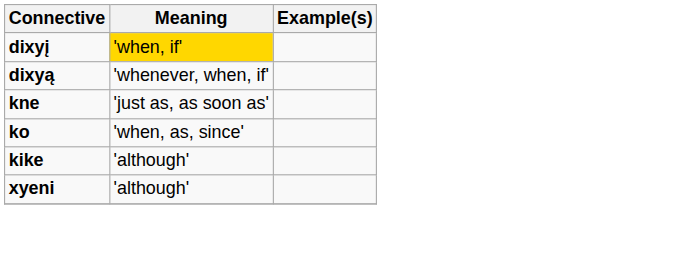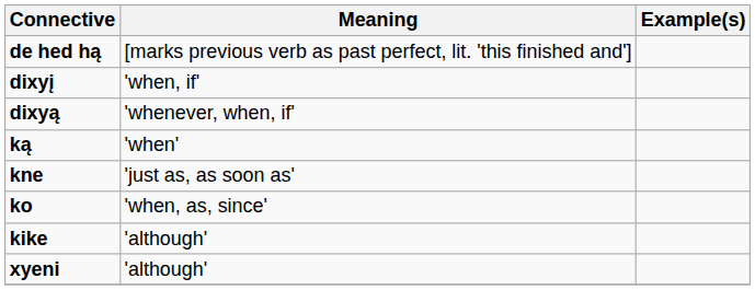+ row: de hed hą | [marks previous verb as past perfect, lit. 'this finished and']
dixyį | Meaning: gold background -> no background
+ row: ką | 'when'
